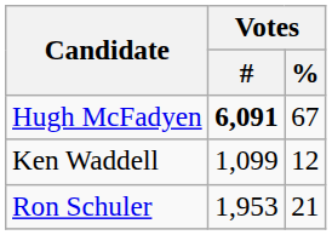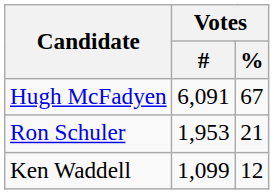Hugh McFadyen | Votes / #: bold -> normal
rows swapped: Ron Schuler <-> Ken Waddell
